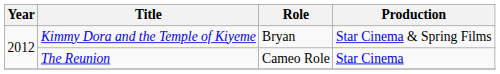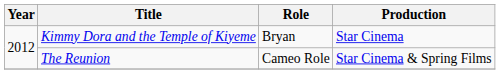Kimmy Dora and the Temple of Kiyeme | Production: Star Cinema & Spring Films -> Star Cinema
The Reunion | Production: Star Cinema -> Star Cinema & Spring Films
